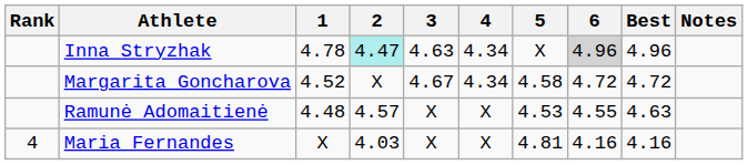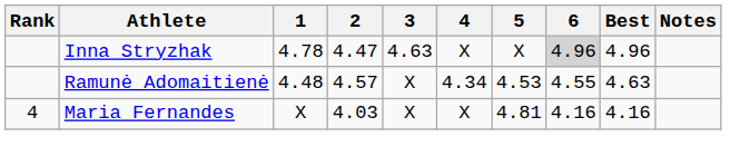Inna Stryzhak | 2: paleturquoise background -> no background
Inna Stryzhak | 4: 4.34 -> X
- row: Margarita Goncharova | 4.52 | X | 4.67 | 4.34 | 4.58 | 4.72 | 4.72
Ramunė Adomaitienė | 4: X -> 4.34
